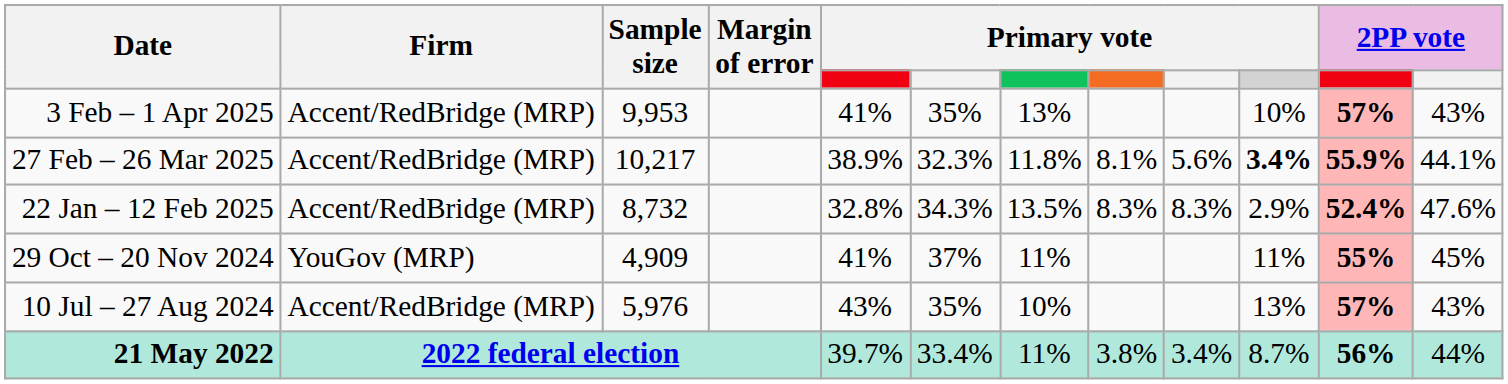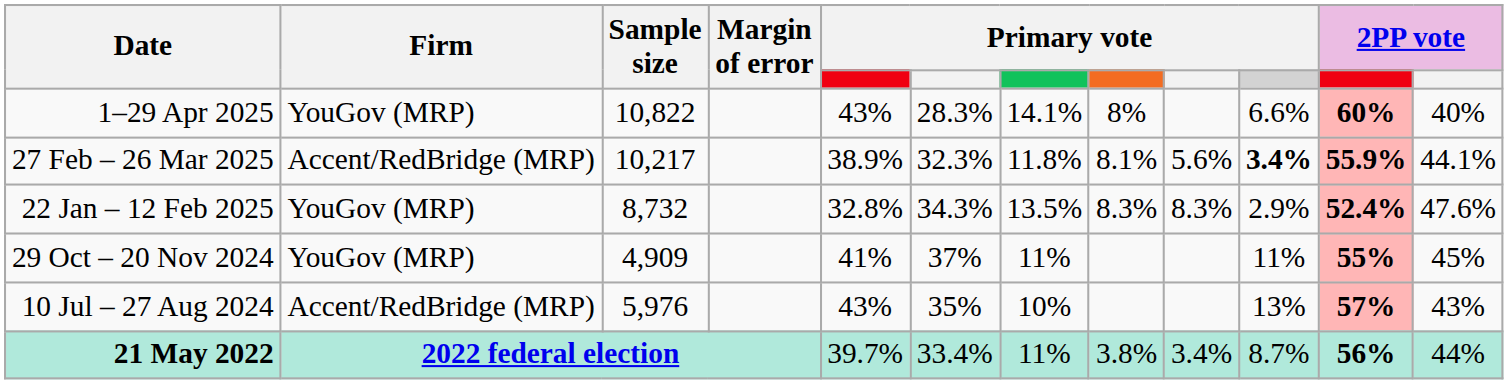+ row: 1–29 Apr 2025 | YouGov (MRP) | 10,822 | 43% | 28.3% | 14.1% | 8% | 6.6% | 60% | 40%
- row: 3 Feb – 1 Apr 2025 | Accent/RedBridge (MRP) | 9,953 | 41% | 35% | 13% | 10% | 57% | 43%
22 Jan – 12 Feb 2025 | Firm: Accent/RedBridge (MRP) -> YouGov (MRP)
